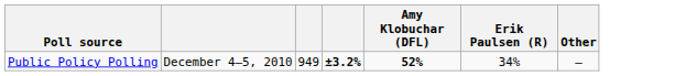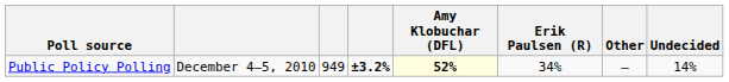+ column: Undecided | 14%
Public Policy Polling | Amy Klobuchar (DFL): no background -> lightyellow background
